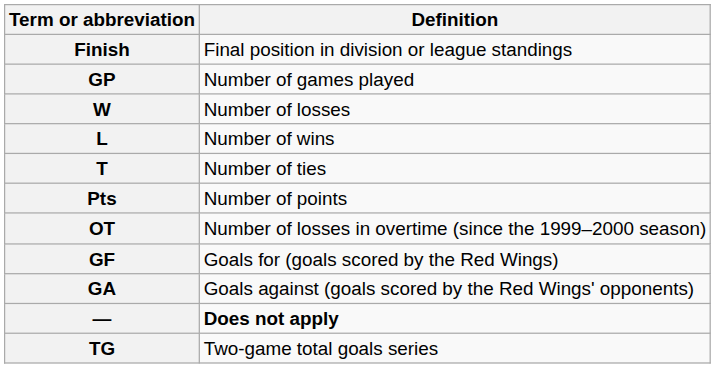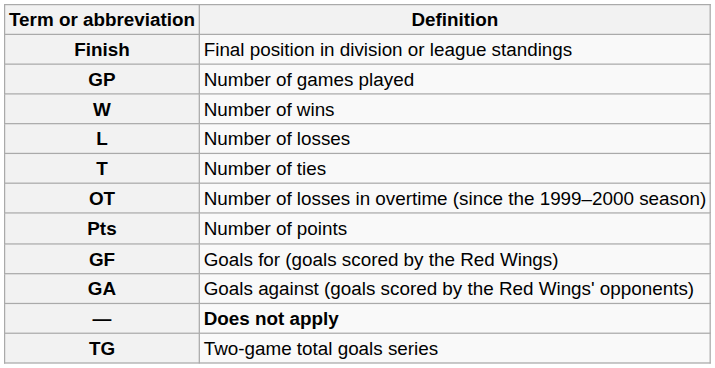W | Definition: Number of losses -> Number of wins
L | Definition: Number of wins -> Number of losses
rows swapped: OT <-> Pts
